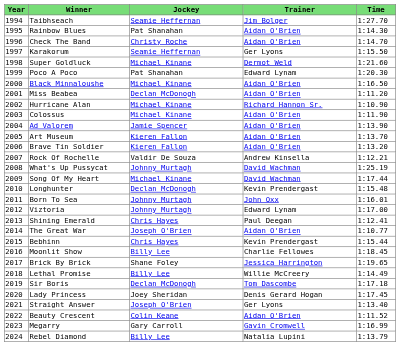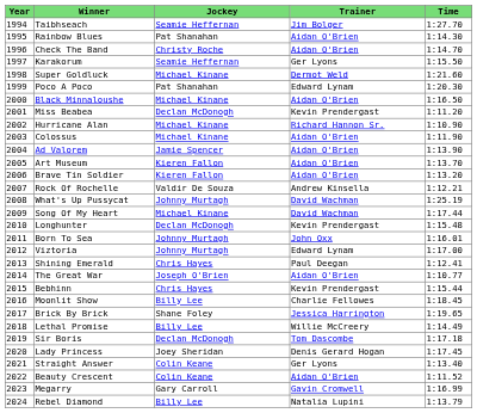Miss Beabea | Trainer: Aidan O'Brien -> Kevin Prendergast
Straight Answer | Jockey: Joseph O'Brien -> Colin Keane
